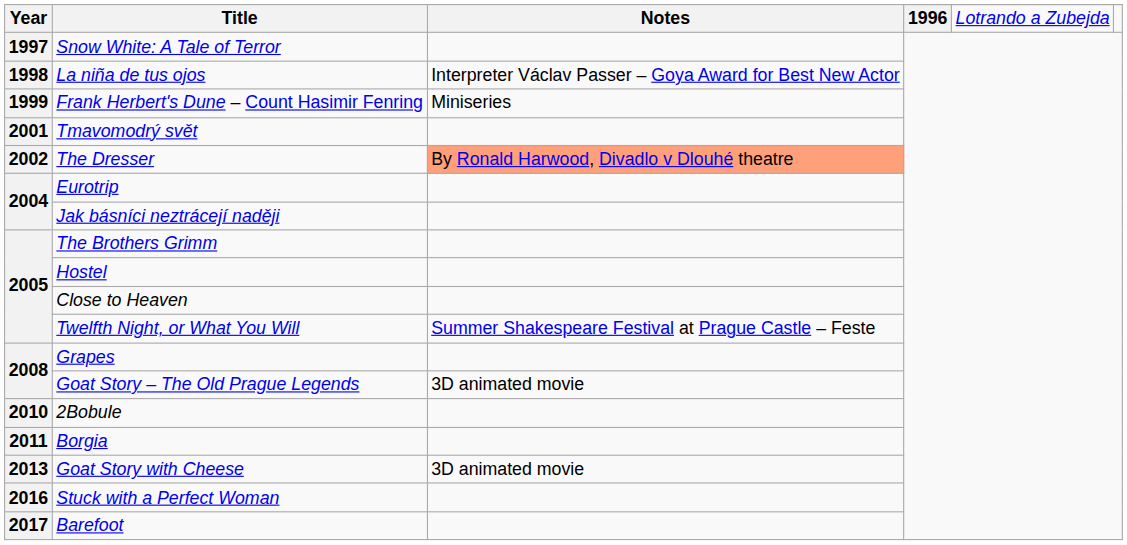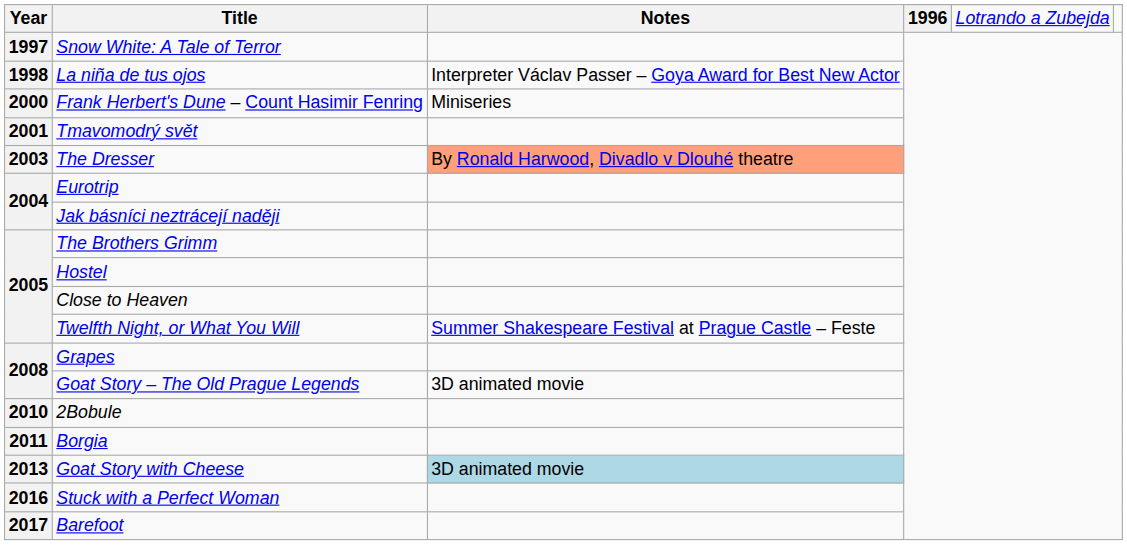Frank Herbert's Dune – Count Hasimir Fenring | Year: 1999 -> 2000
The Dresser | Year: 2002 -> 2003
Goat Story with Cheese | Notes: no background -> lightblue background
